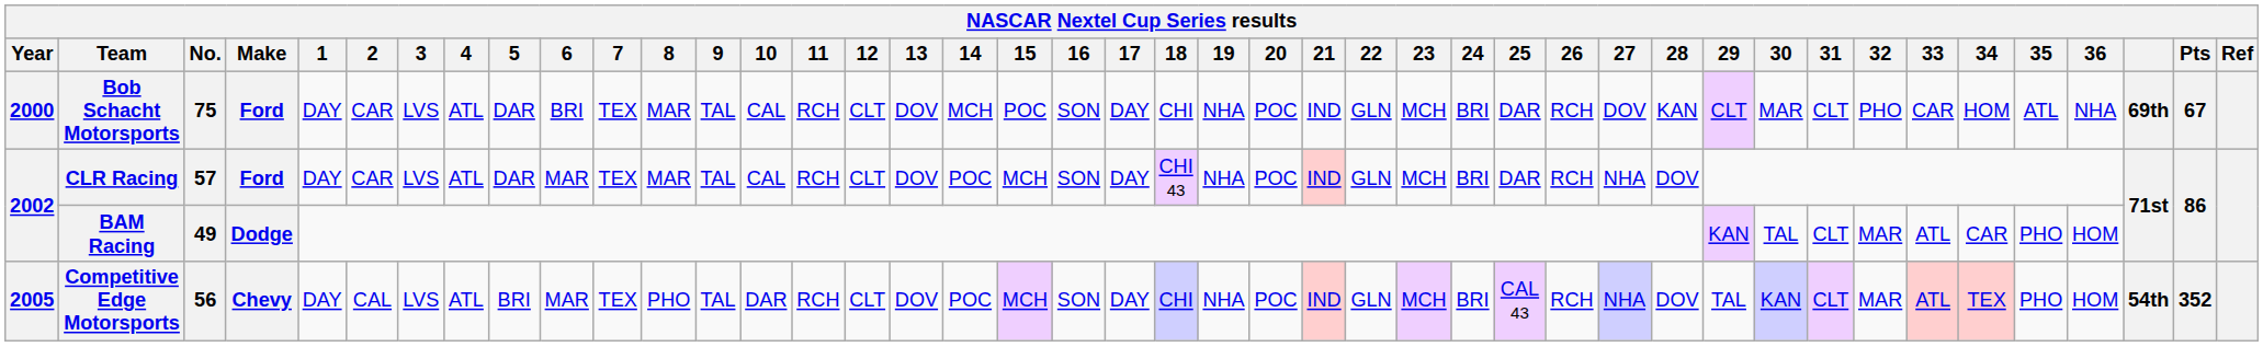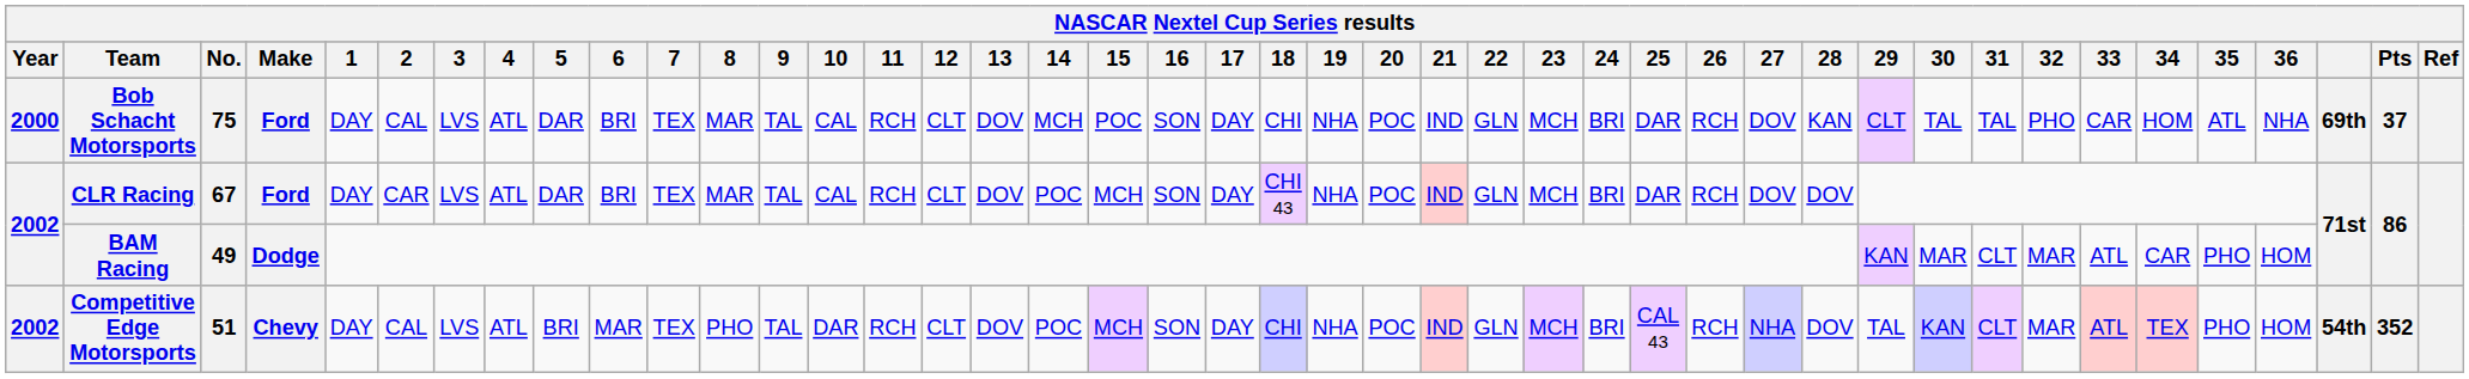Bob Schacht Motorsports | 2: CAR -> CAL
Bob Schacht Motorsports | 30: MAR -> TAL
Bob Schacht Motorsports | 31: CLT -> TAL
Bob Schacht Motorsports | Pts: 67 -> 37
CLR Racing | No.: 57 -> 67
CLR Racing | 6: MAR -> BRI
CLR Racing | 27: NHA -> DOV
BAM Racing | 30: TAL -> MAR
Competitive Edge Motorsports | Year: 2005 -> 2002
Competitive Edge Motorsports | No.: 56 -> 51
